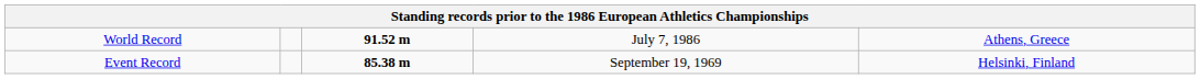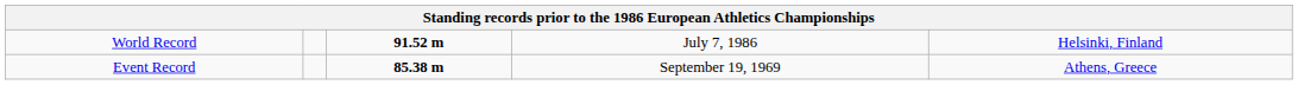World Record | column 5: Athens, Greece -> Helsinki, Finland
Event Record | column 5: Helsinki, Finland -> Athens, Greece
